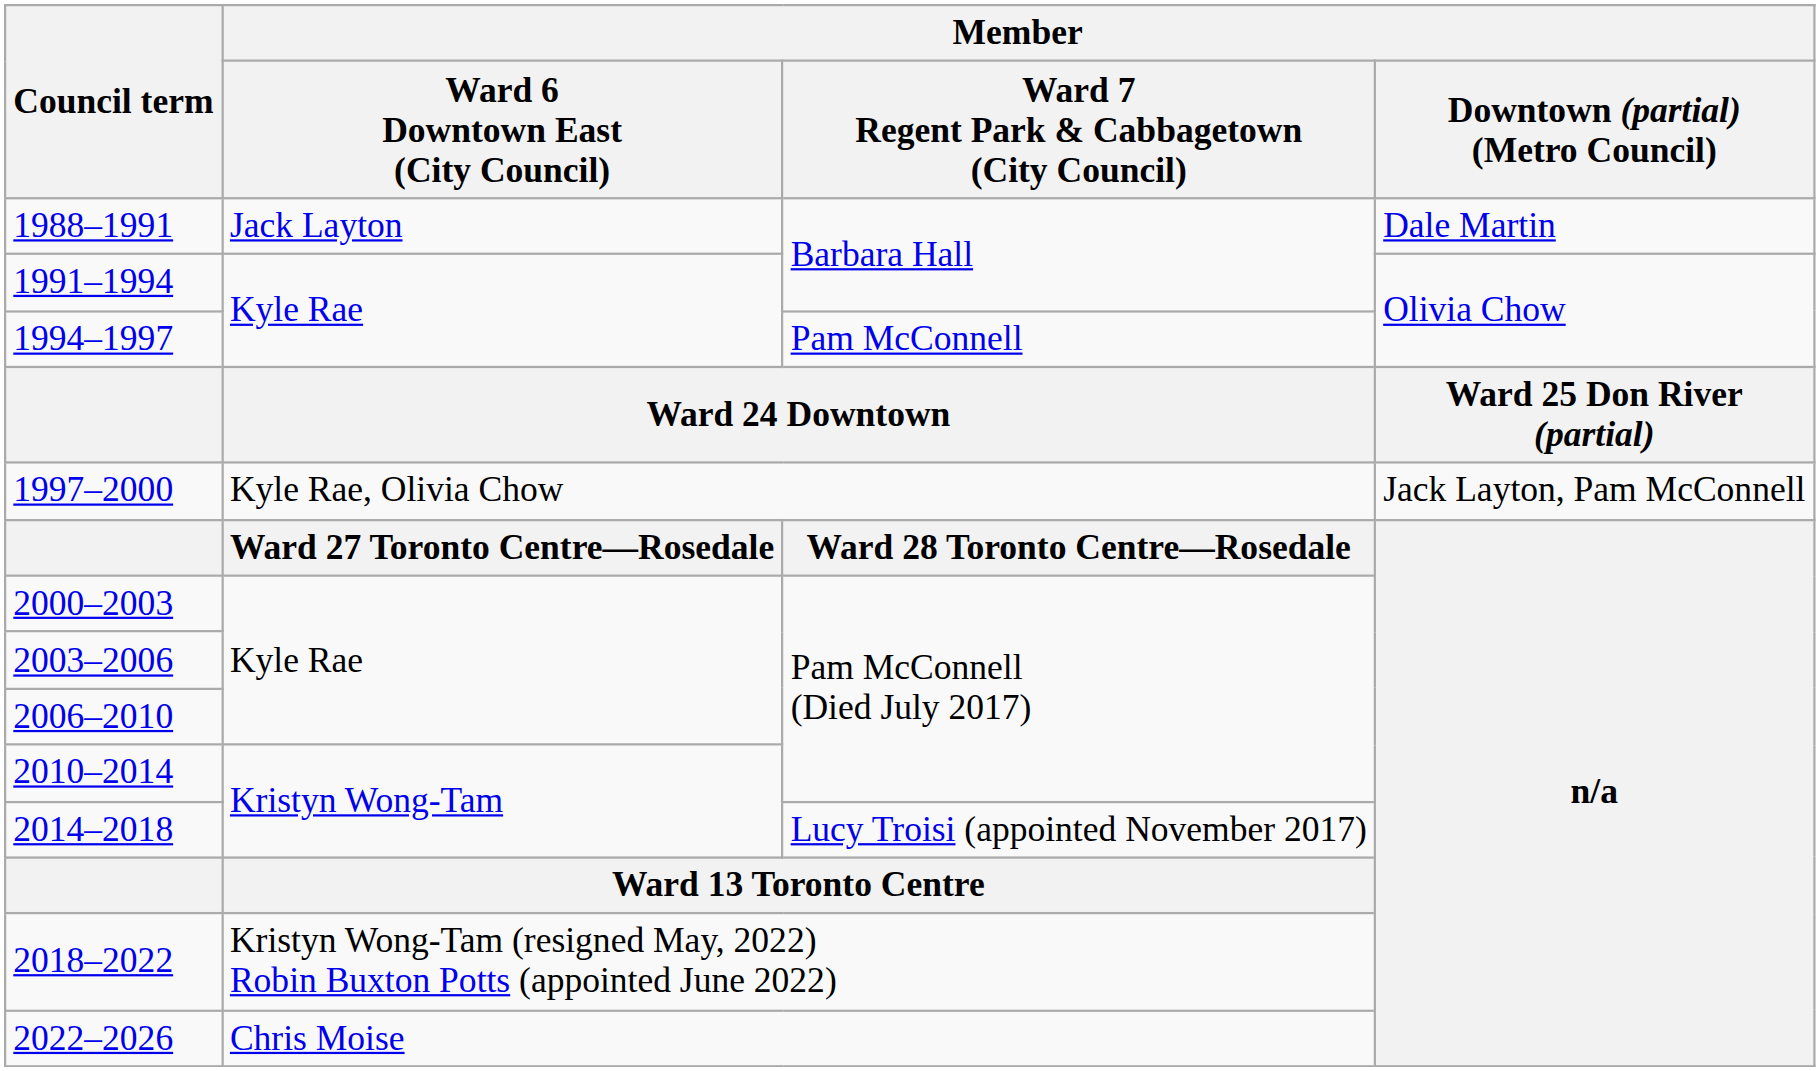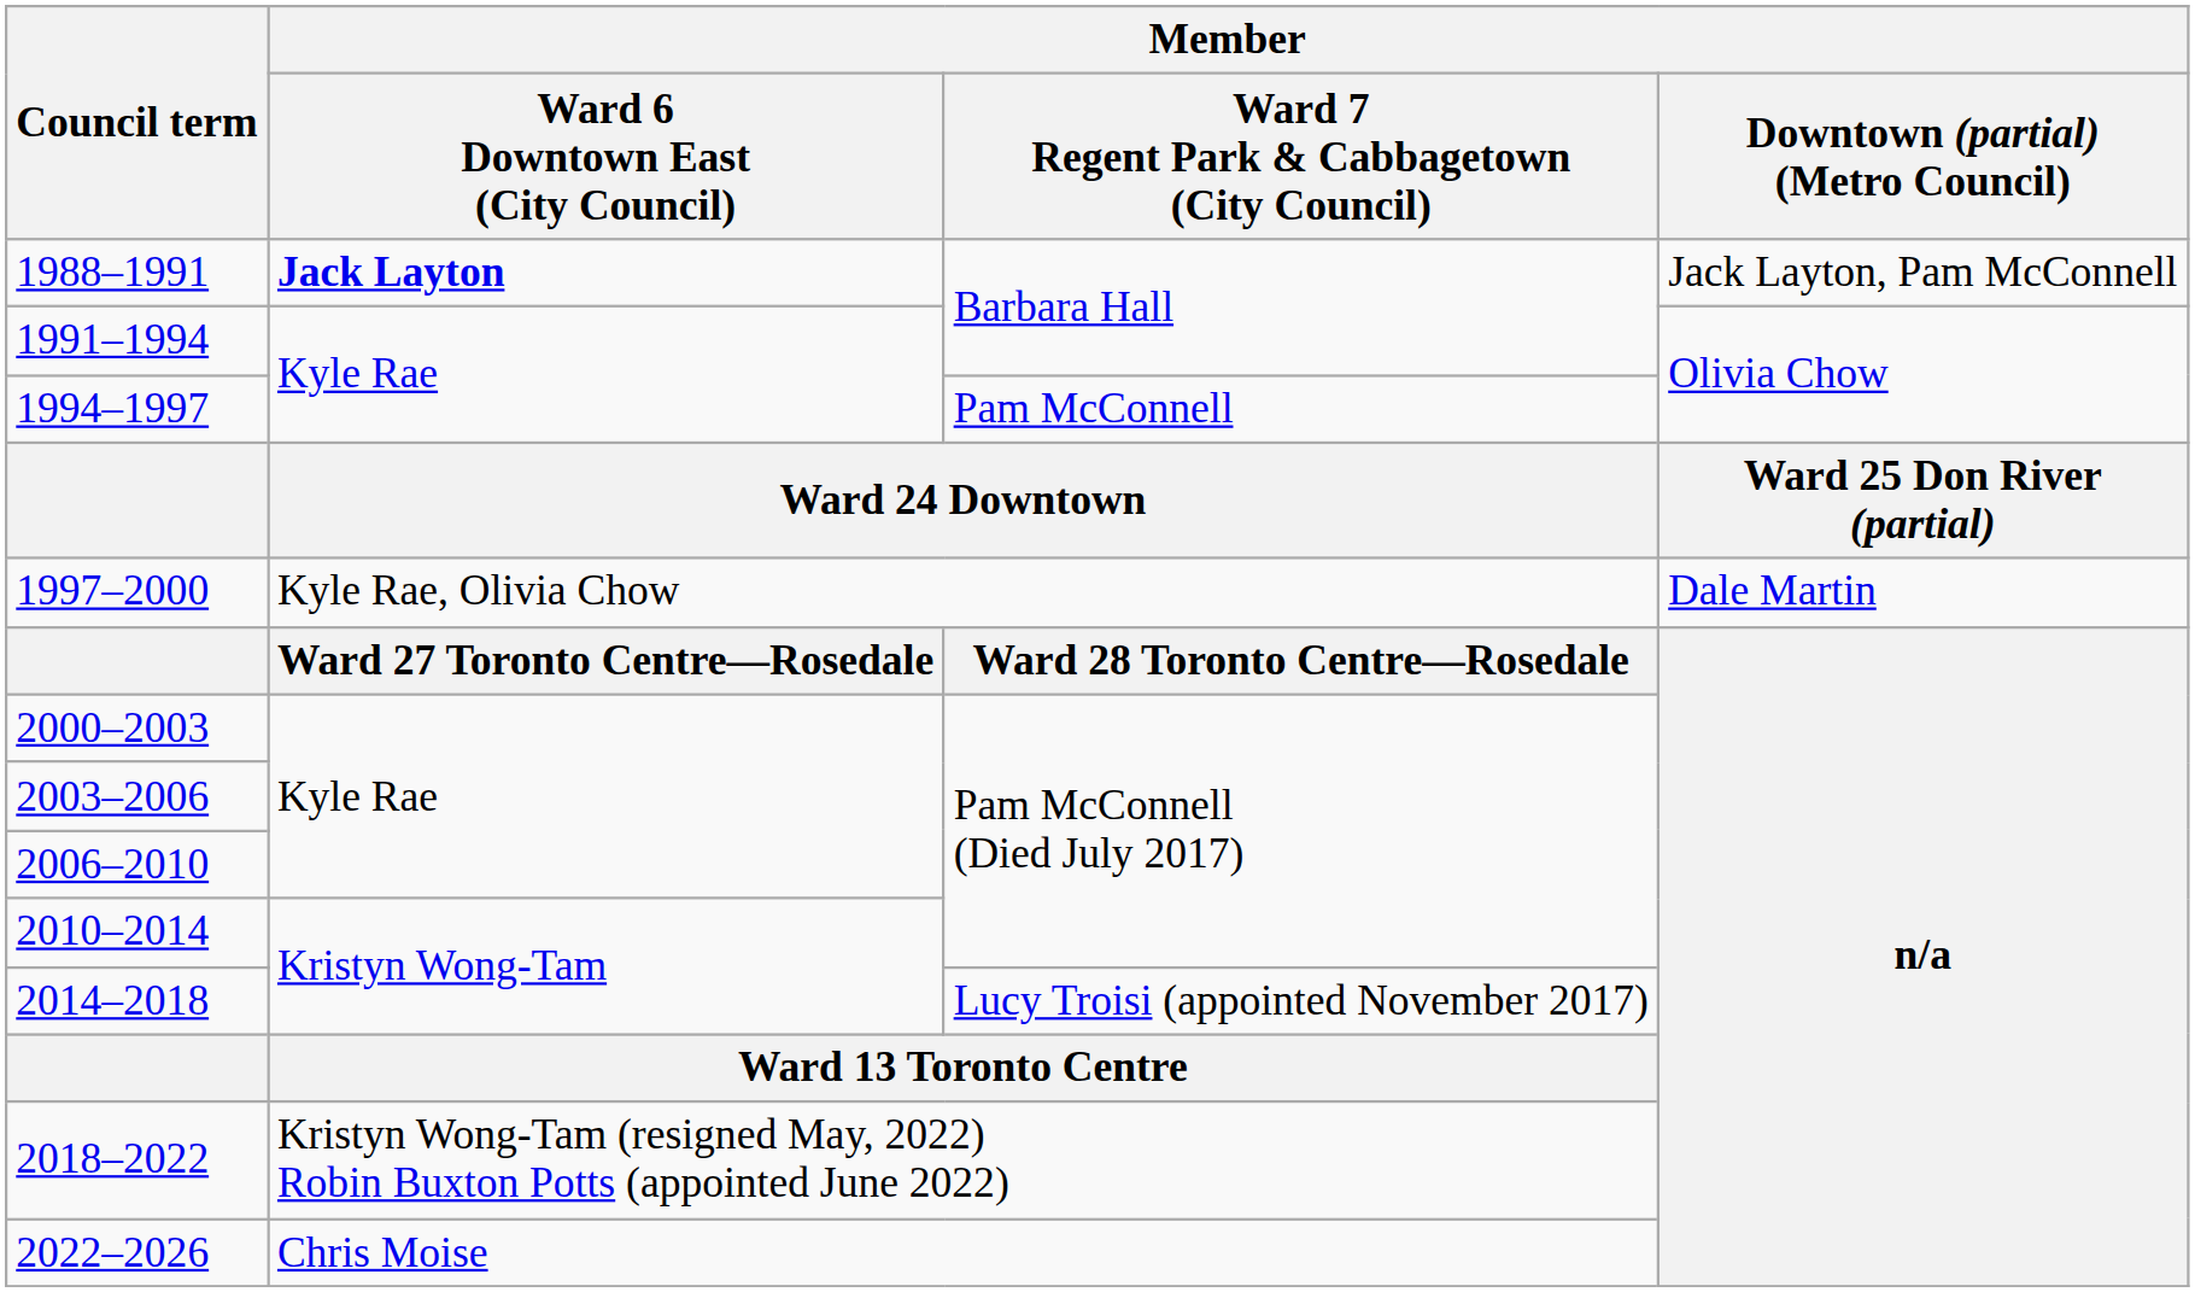1988–1991 | Member / Ward 6 Downtown East (City Council): normal -> bold
1988–1991 | Member / Downtown (partial) (Metro Council): Dale Martin -> Jack Layton, Pam McConnell
1997–2000 | Member / Downtown (partial) (Metro Council): Jack Layton, Pam McConnell -> Dale Martin
